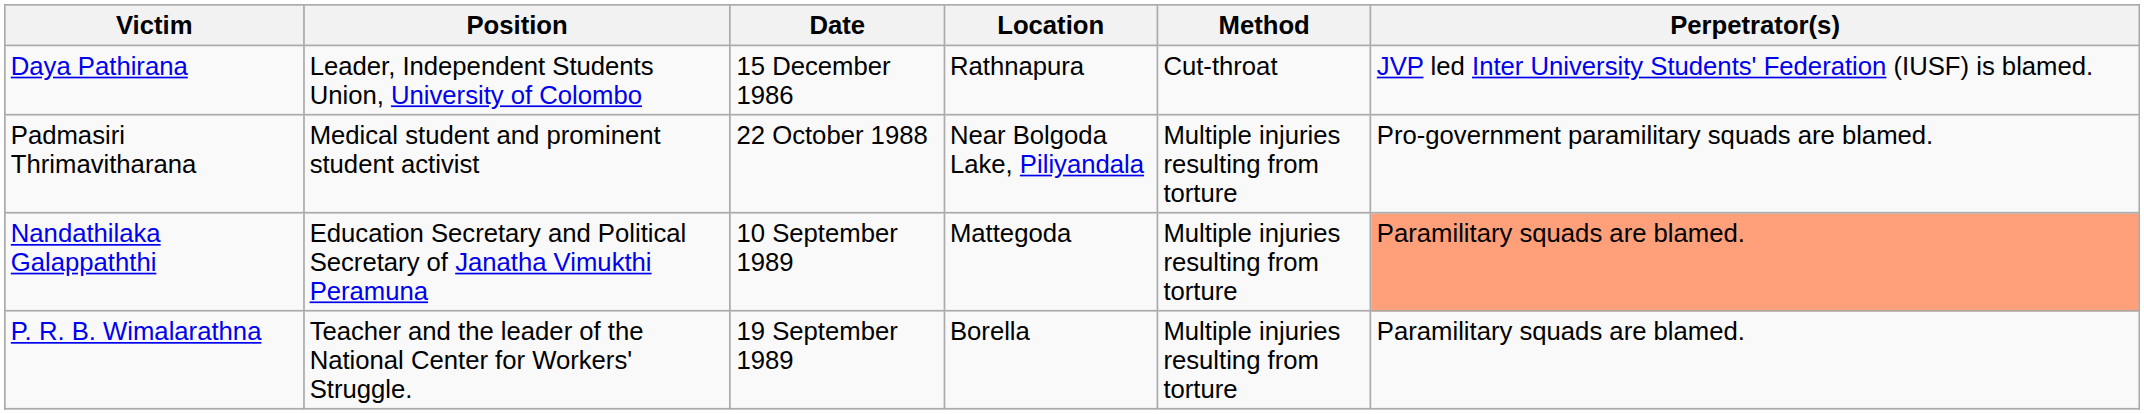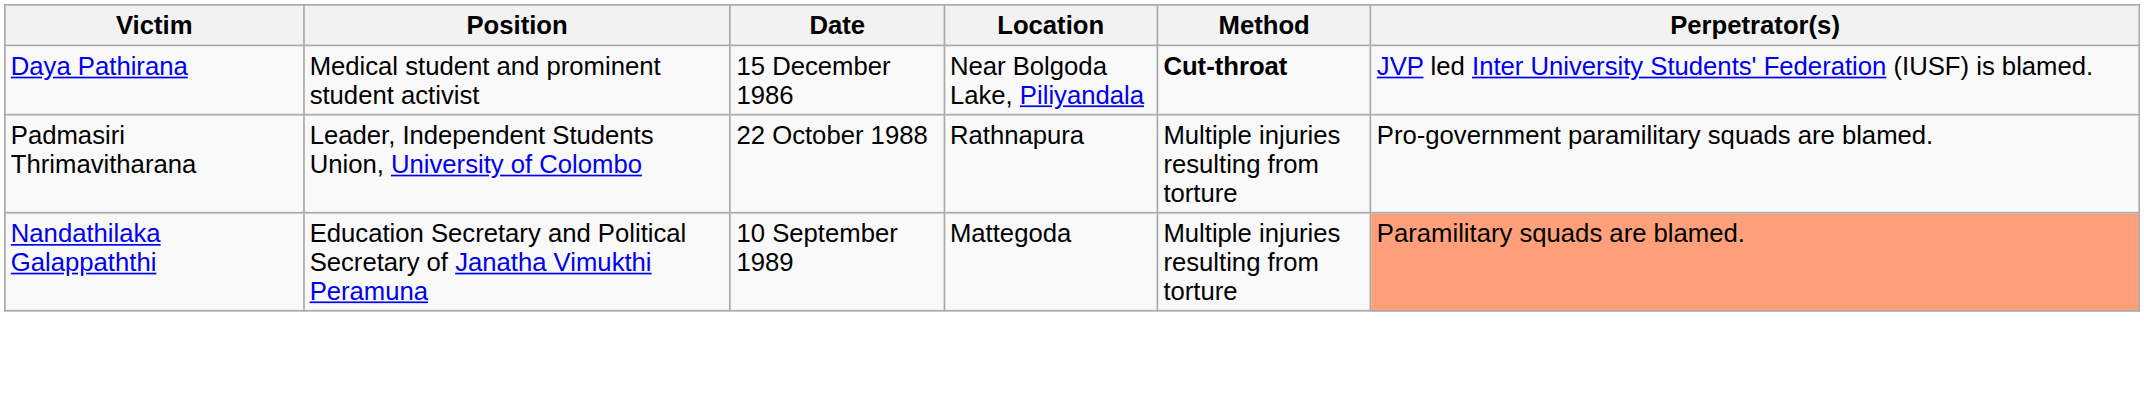Daya Pathirana | Position: Leader, Independent Students Union, University of Colombo -> Medical student and prominent student activist
Daya Pathirana | Location: Rathnapura -> Near Bolgoda Lake, Piliyandala
Daya Pathirana | Method: normal -> bold
Padmasiri Thrimavitharana | Position: Medical student and prominent student activist -> Leader, Independent Students Union, University of Colombo
Padmasiri Thrimavitharana | Location: Near Bolgoda Lake, Piliyandala -> Rathnapura
- row: P. R. B. Wimalarathna | Teacher and the leader of the National Center for Workers' Struggle. | 19 September 1989 | Borella | Multiple injuries resulting from torture | Paramilitary squads are blamed.
